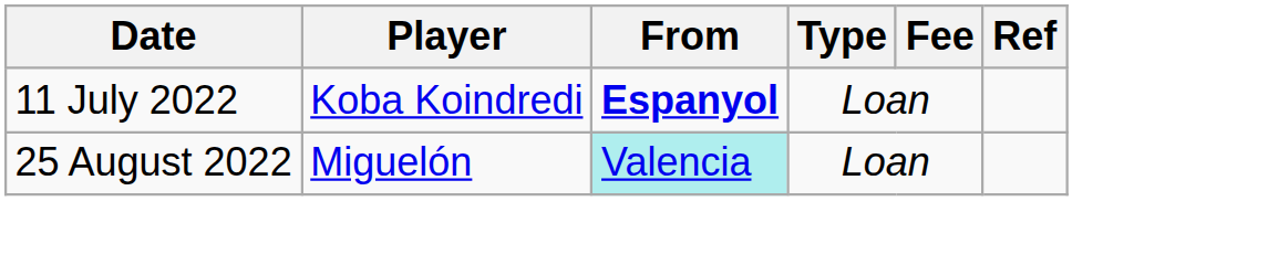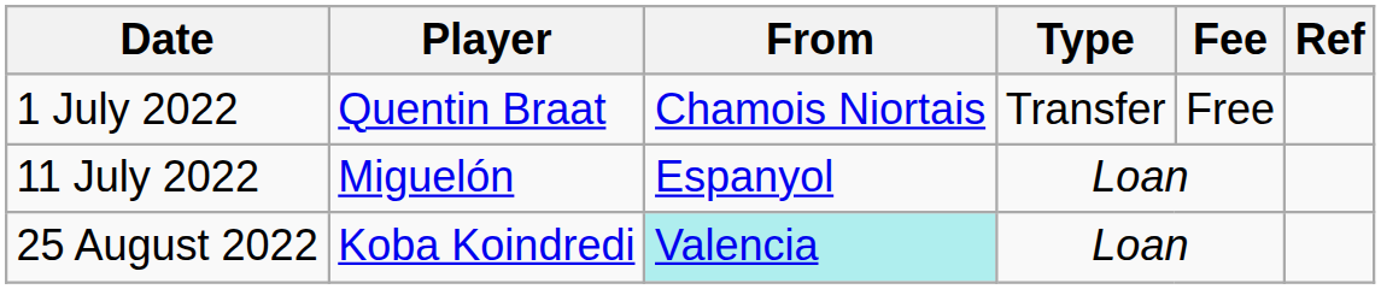+ row: 1 July 2022 | Quentin Braat | Chamois Niortais | Transfer | Free
11 July 2022 | Player: Koba Koindredi -> Miguelón
11 July 2022 | From: bold -> normal
25 August 2022 | Player: Miguelón -> Koba Koindredi
